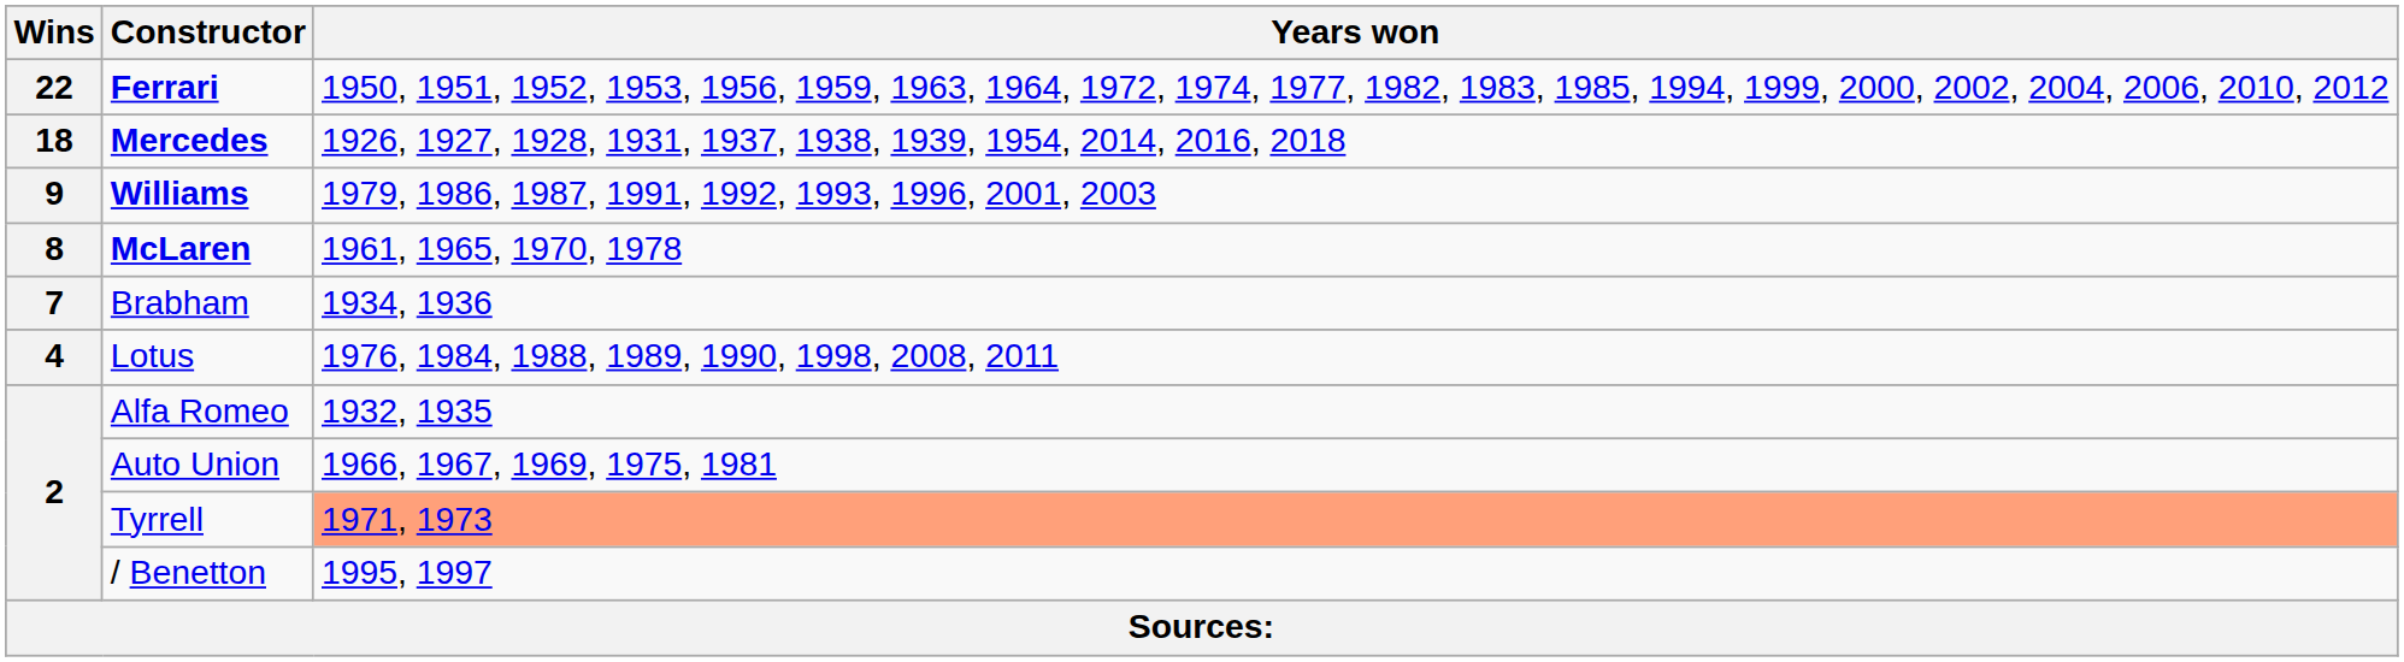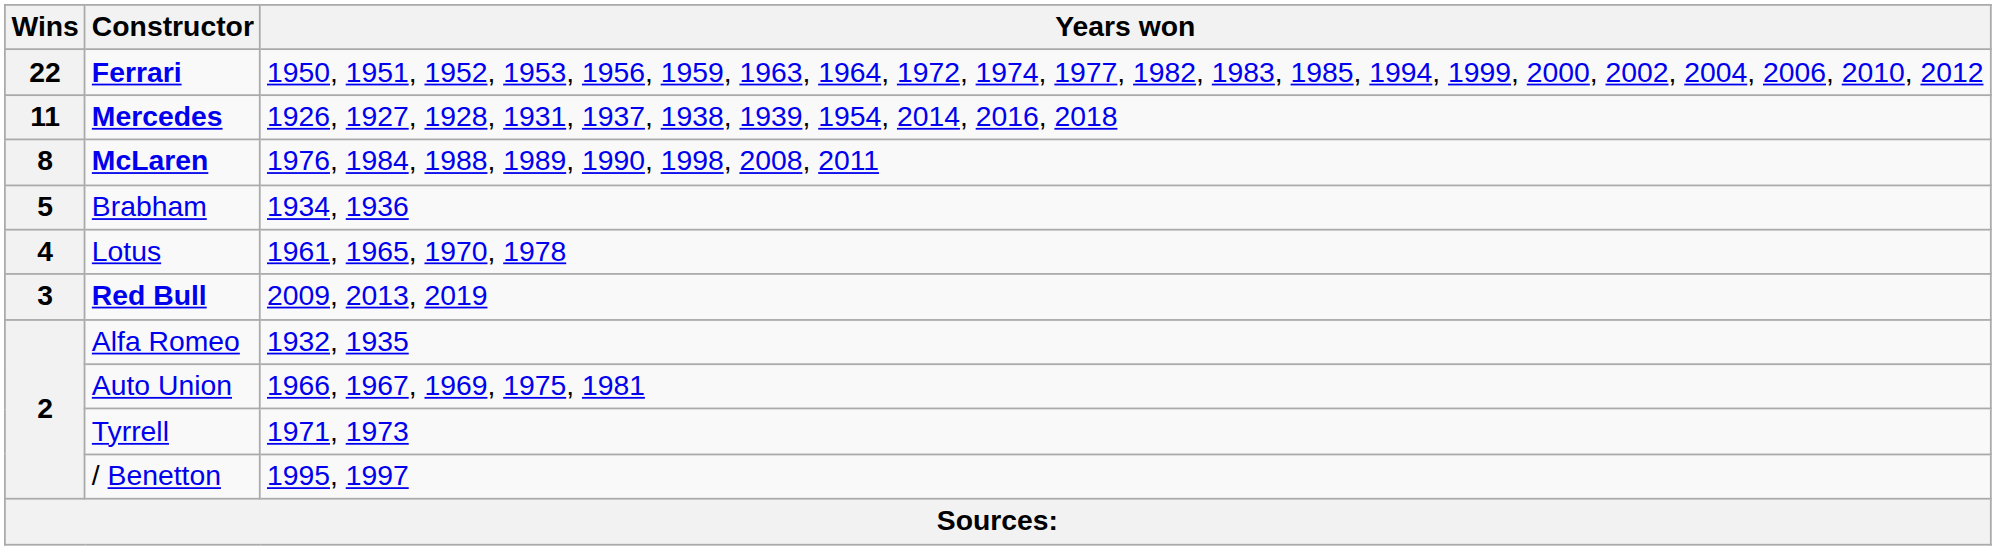Mercedes | Wins: 18 -> 11
- row: 9 | Williams | 1979, 1986, 1987, 1991, 1992, 1993, 1996, 2001, 2003
McLaren | Years won: 1961, 1965, 1970, 1978 -> 1976, 1984, 1988, 1989, 1990, 1998, 2008, 2011
Brabham | Wins: 7 -> 5
Lotus | Years won: 1976, 1984, 1988, 1989, 1990, 1998, 2008, 2011 -> 1961, 1965, 1970, 1978
+ row: 3 | Red Bull | 2009, 2013, 2019
Tyrrell | Years won: lightsalmon background -> no background
